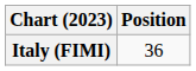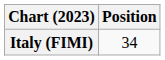Italy (FIMI) | Position: 36 -> 34
